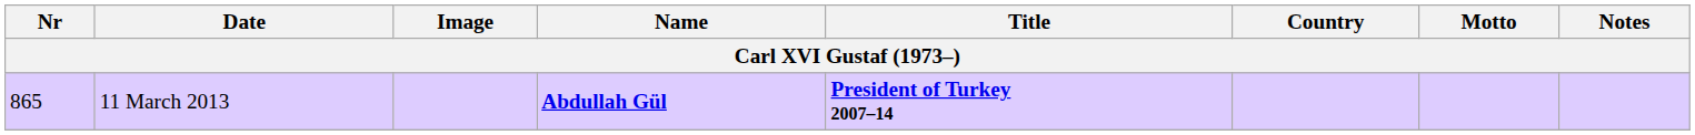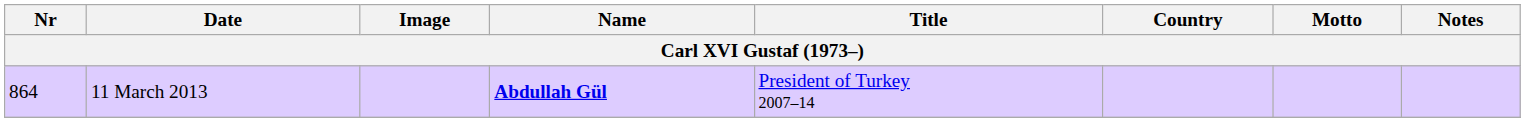11 March 2013 | Nr: 865 -> 864
11 March 2013 | Title: bold -> normal
